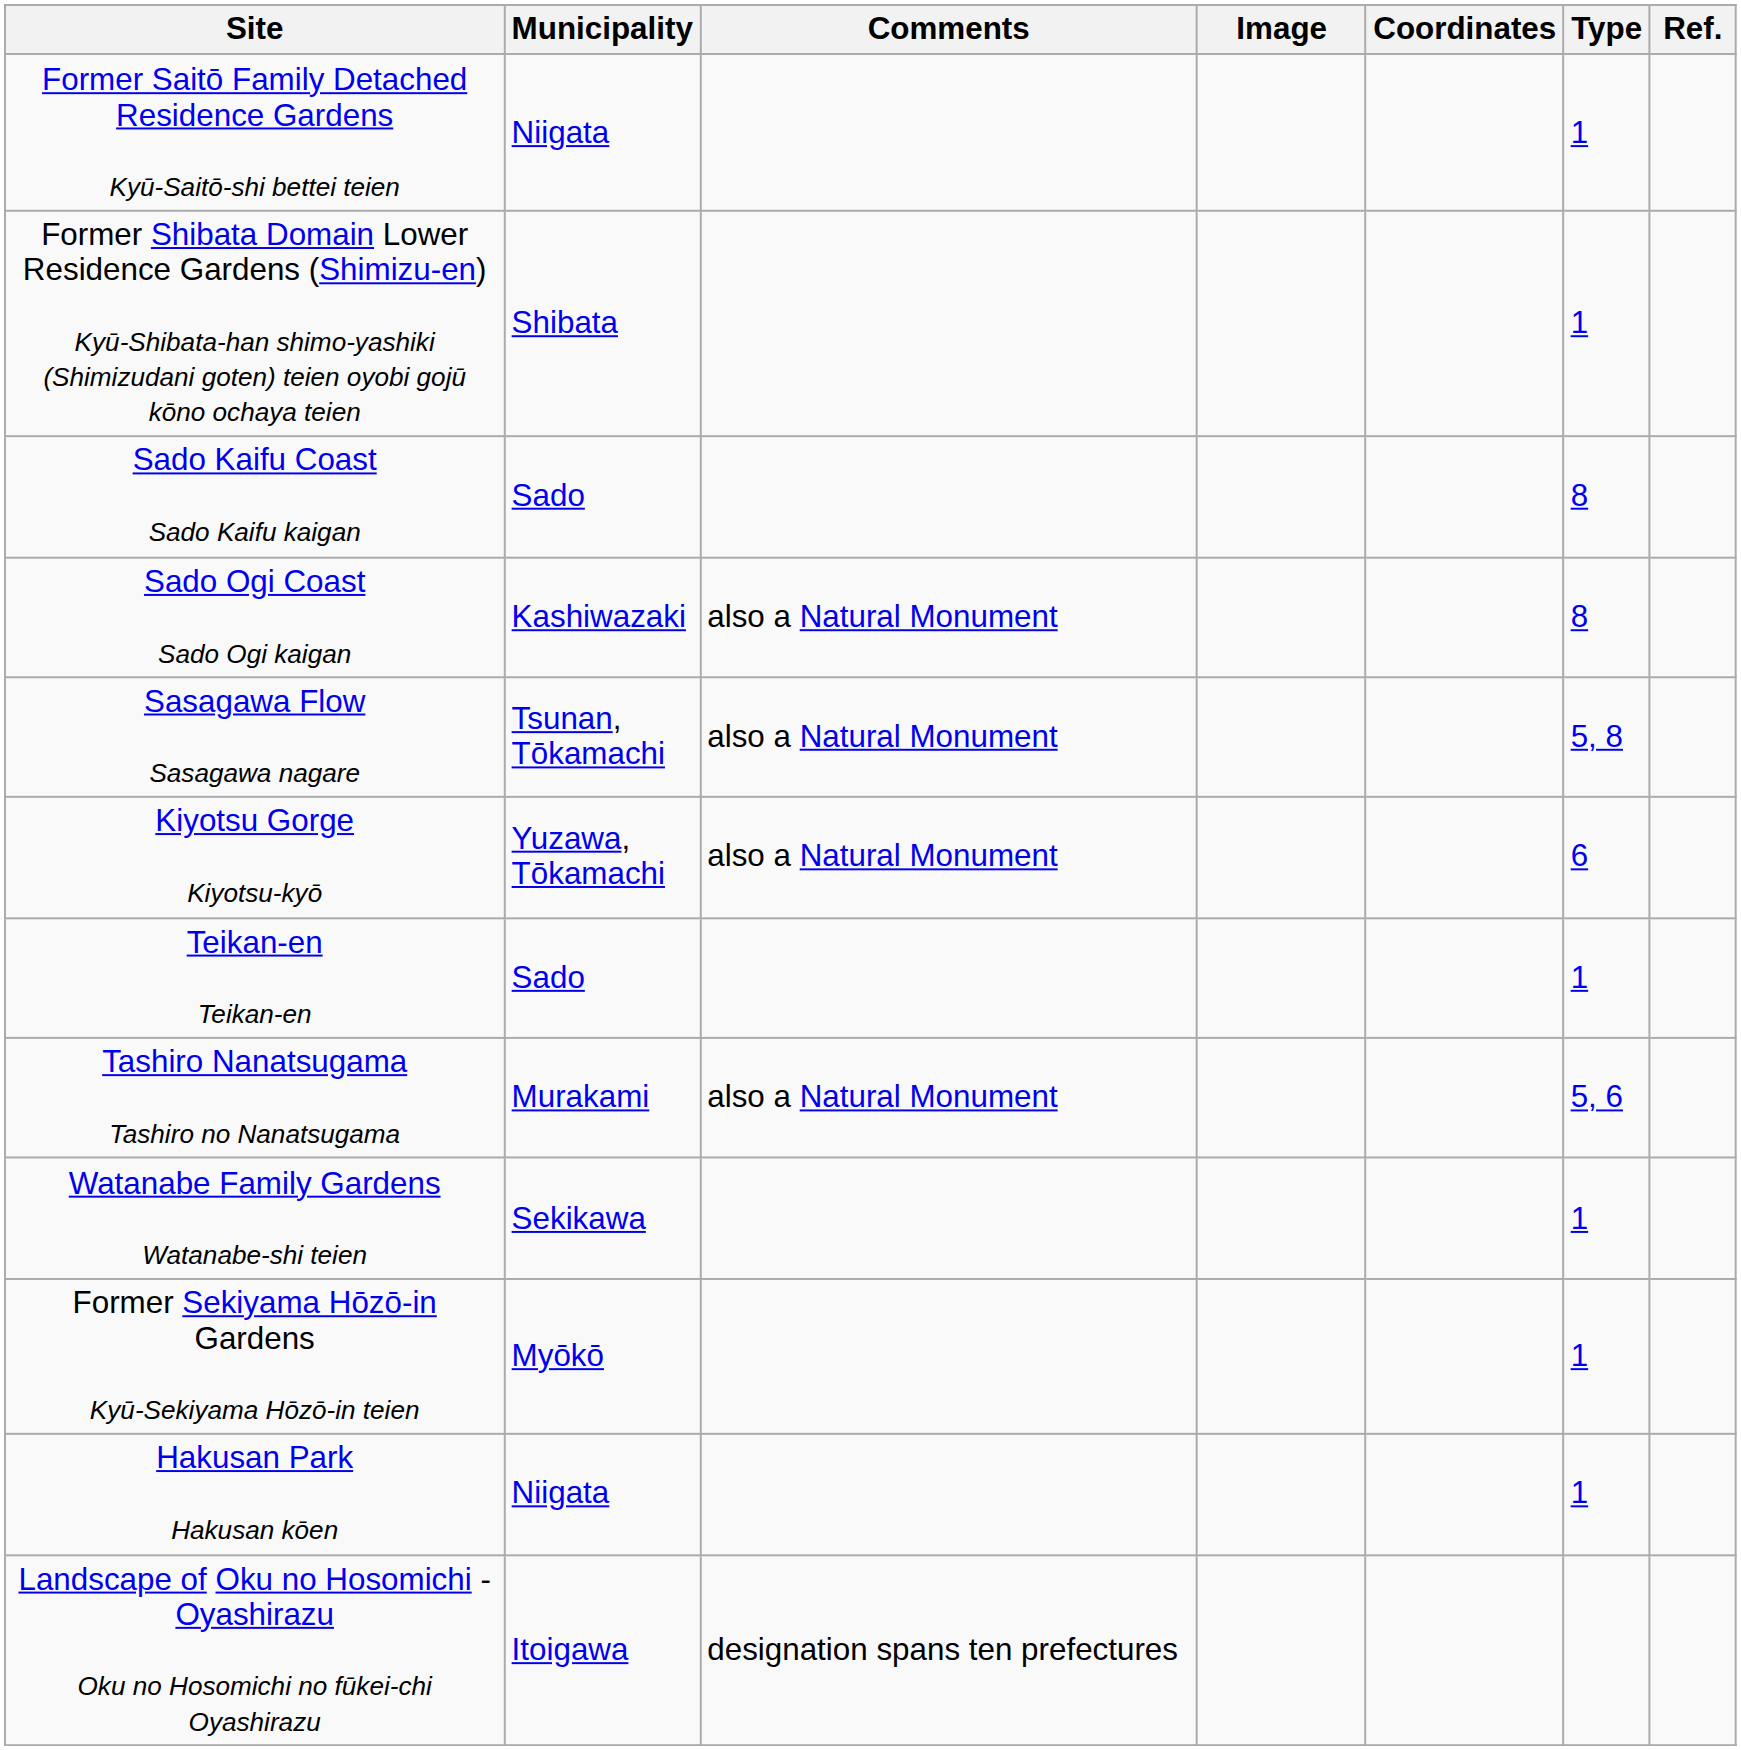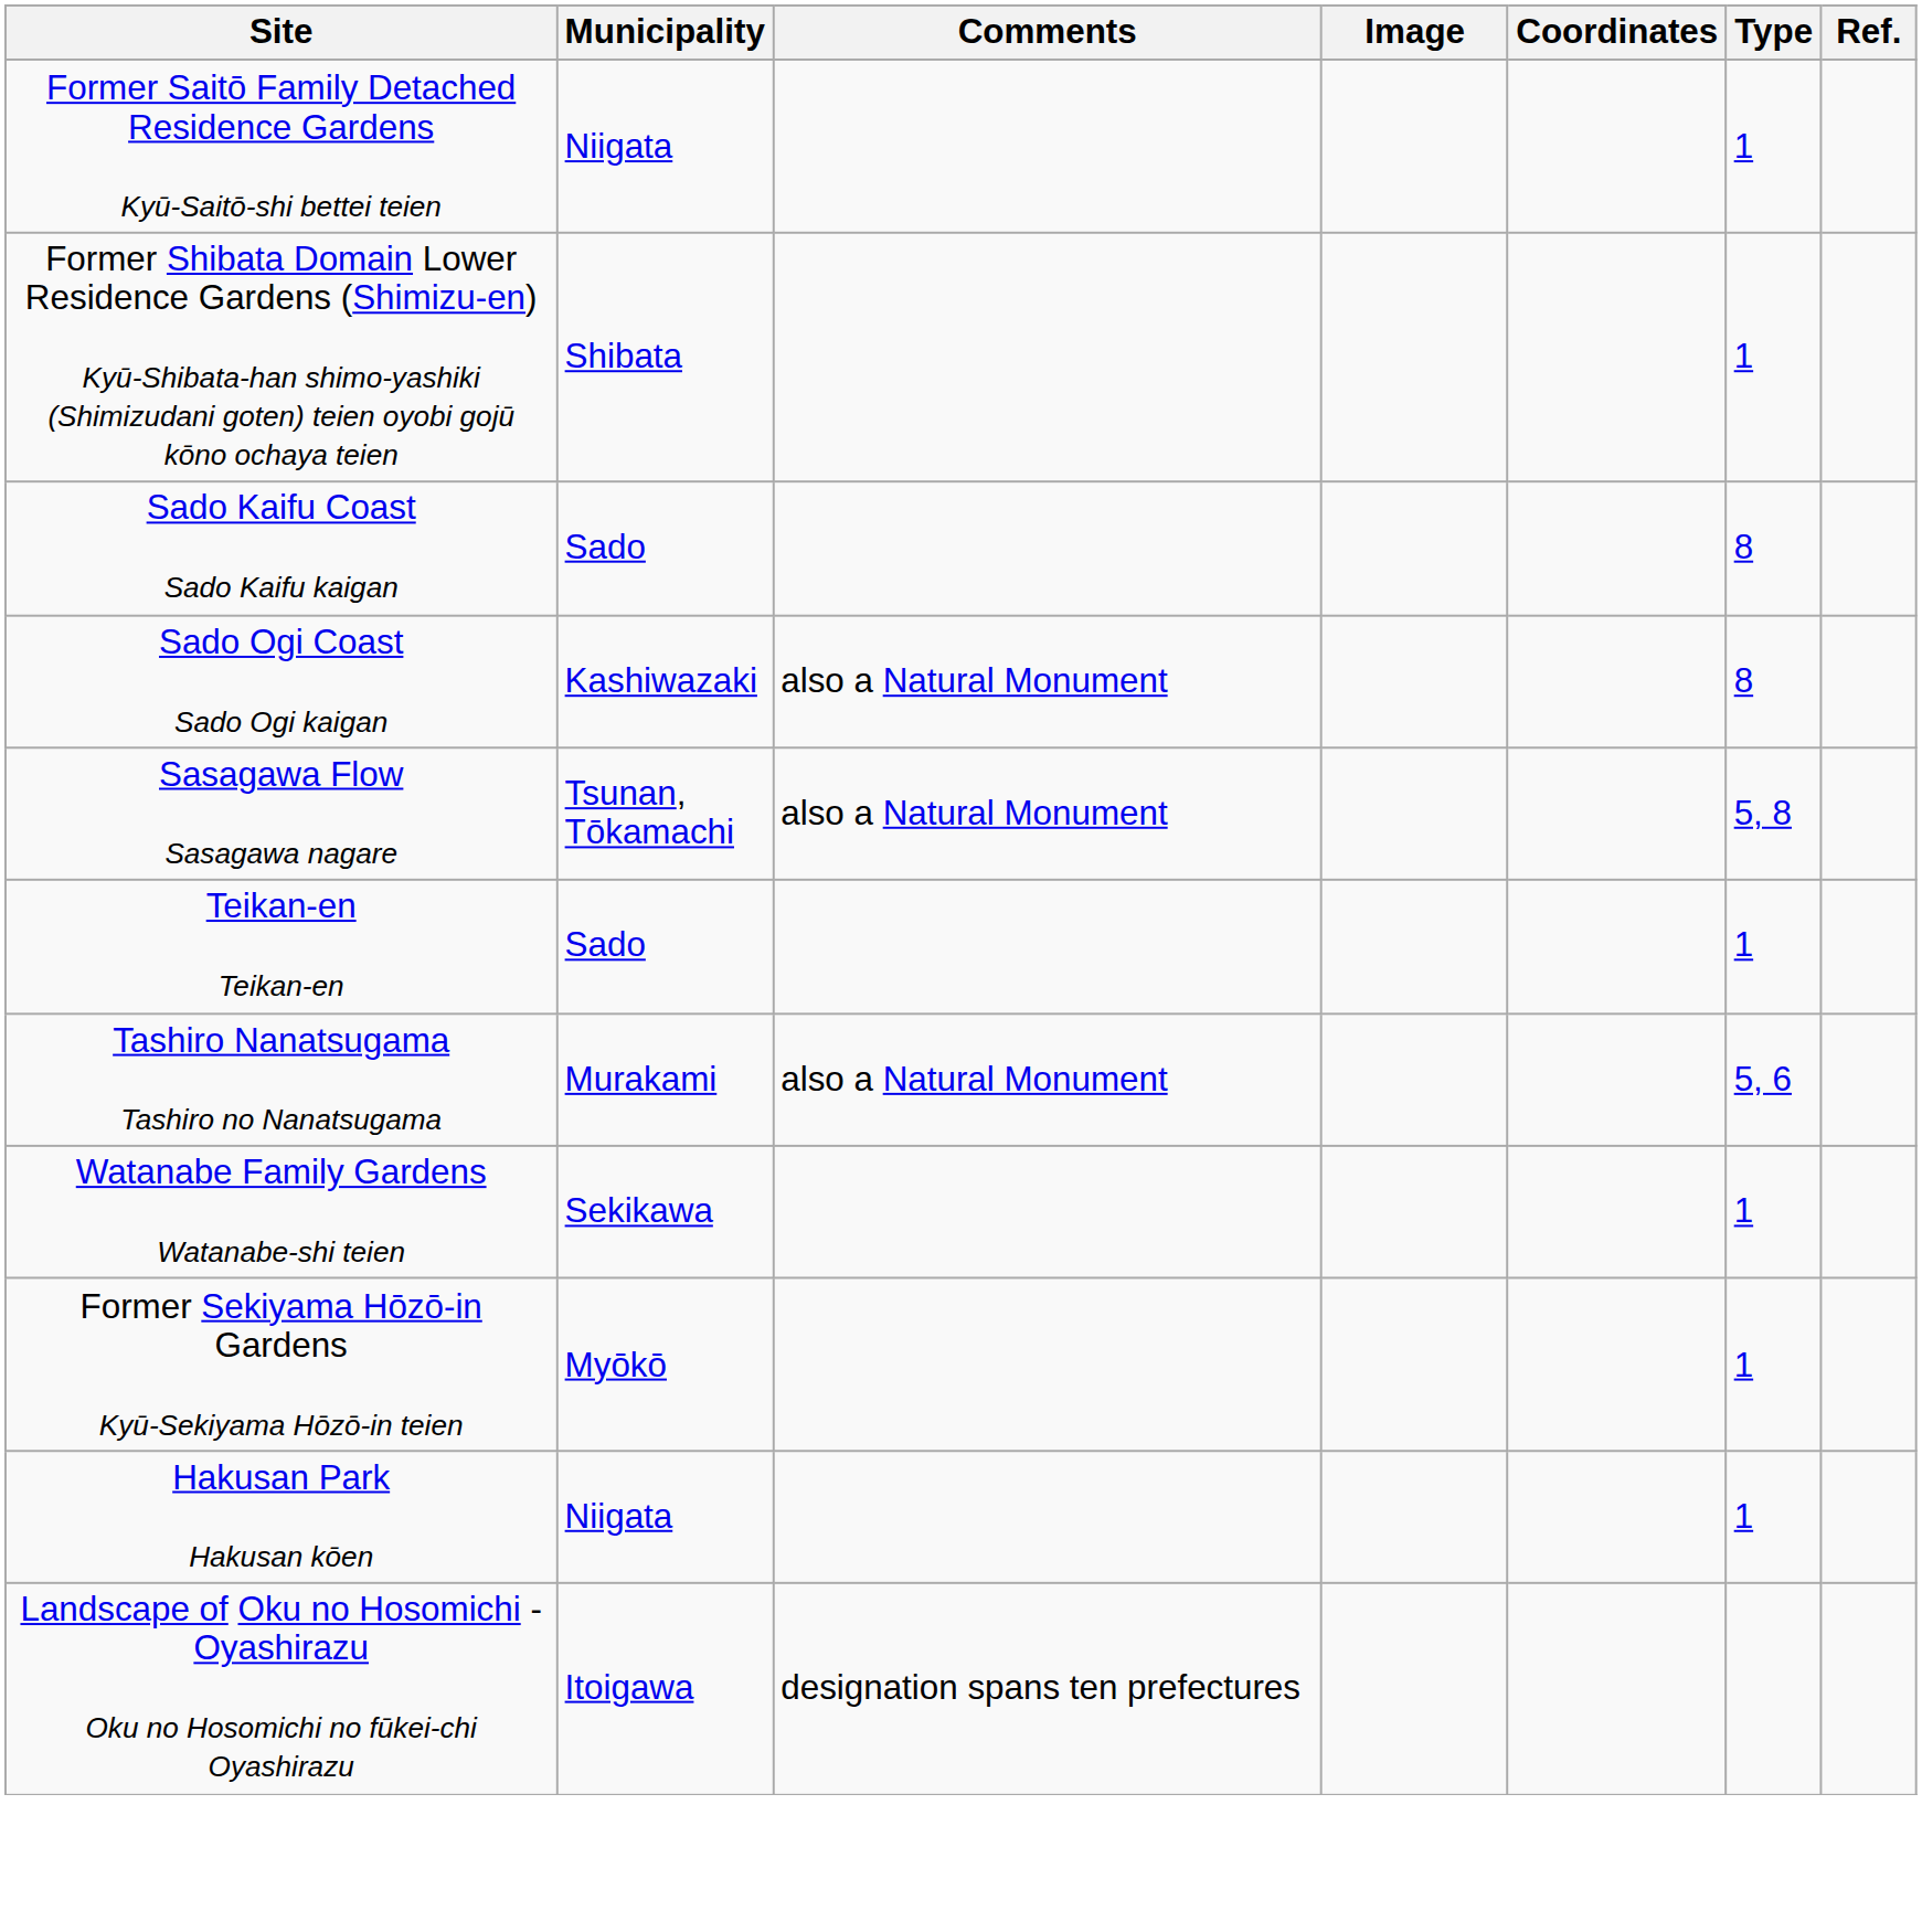- row: Kiyotsu Gorge Kiyotsu-kyō | Yuzawa, Tōkamachi | also a Natural Monument | 6
